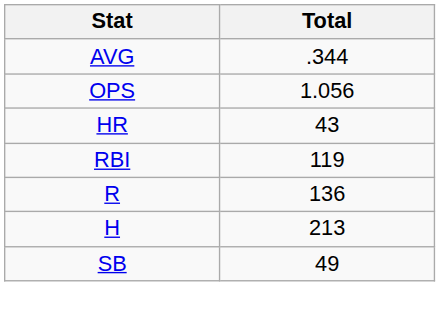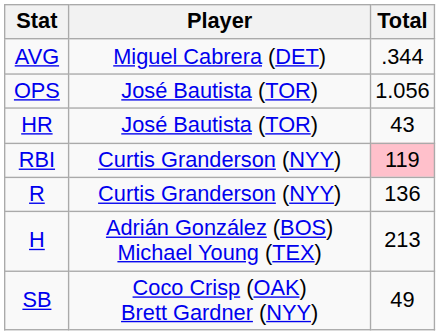+ column: Player | Miguel Cabrera (DET) | José Bautista (TOR) | José Bautista (TOR) | Curtis Granderson (NYY) | Curtis Granderson (NYY) | Adrián González (BOS) Michael Young (TEX) | Coco Crisp (OAK) Brett Gardner (NYY)
RBI | Total: no background -> pink background
